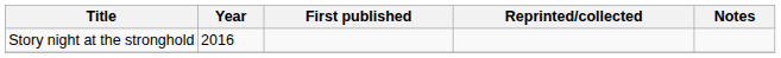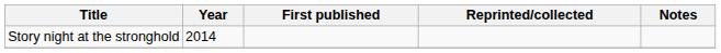Story night at the stronghold | Year: 2016 -> 2014
